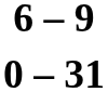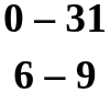rows swapped: 6 – 9 <-> 0 – 31
